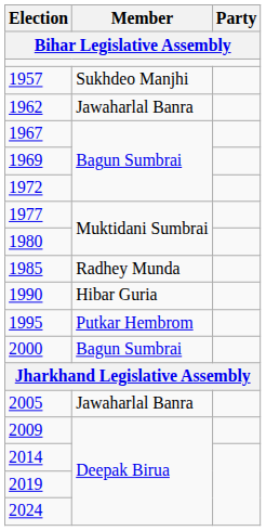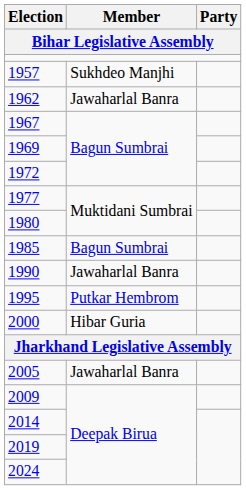1985 | Member: Radhey Munda -> Bagun Sumbrai
1990 | Member: Hibar Guria -> Jawaharlal Banra
2000 | Member: Bagun Sumbrai -> Hibar Guria
